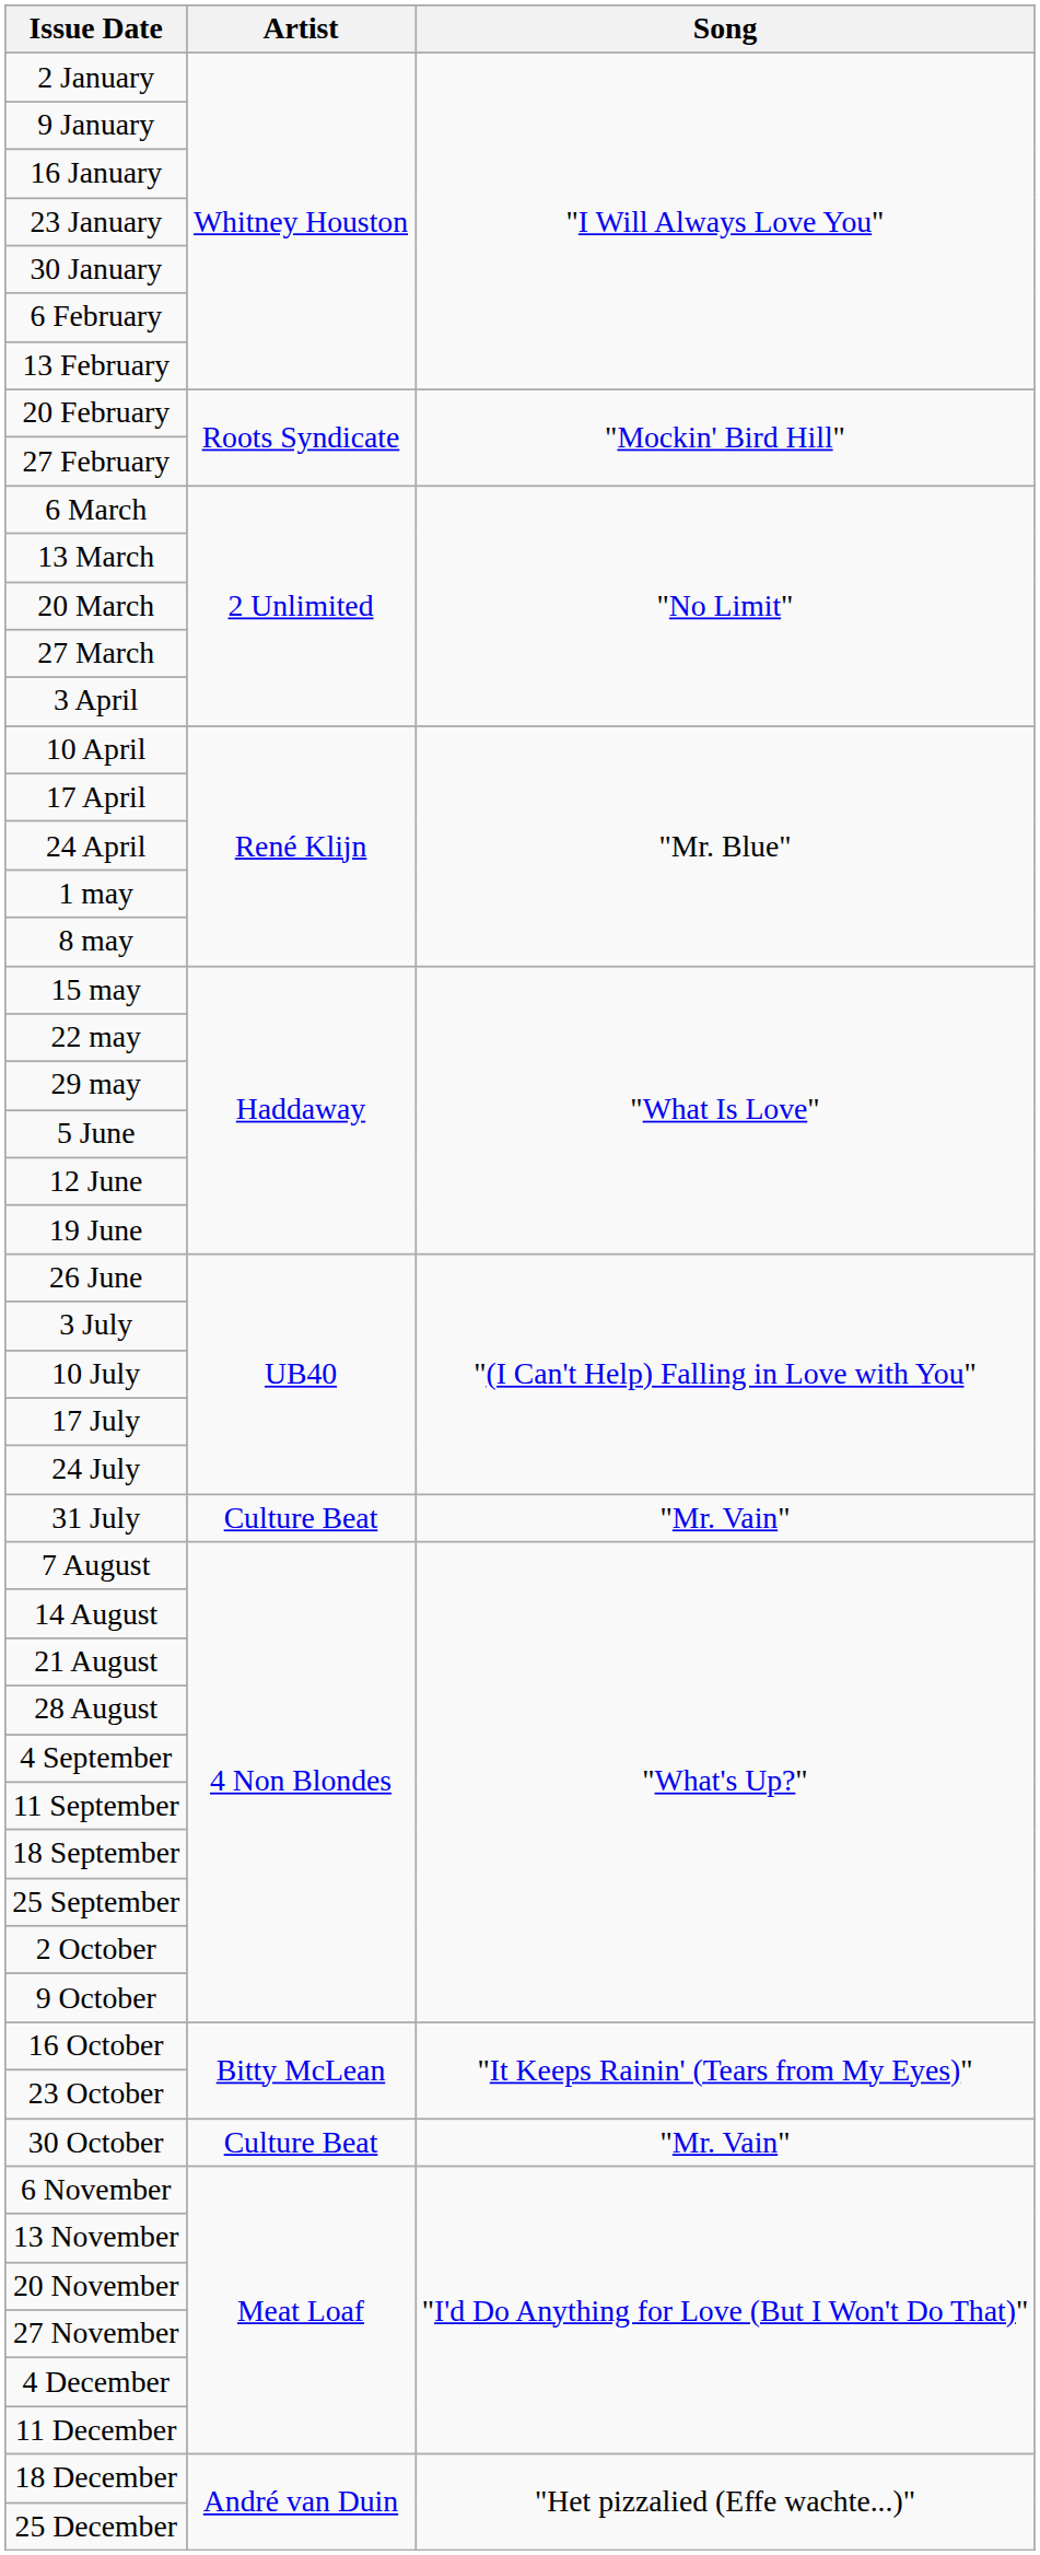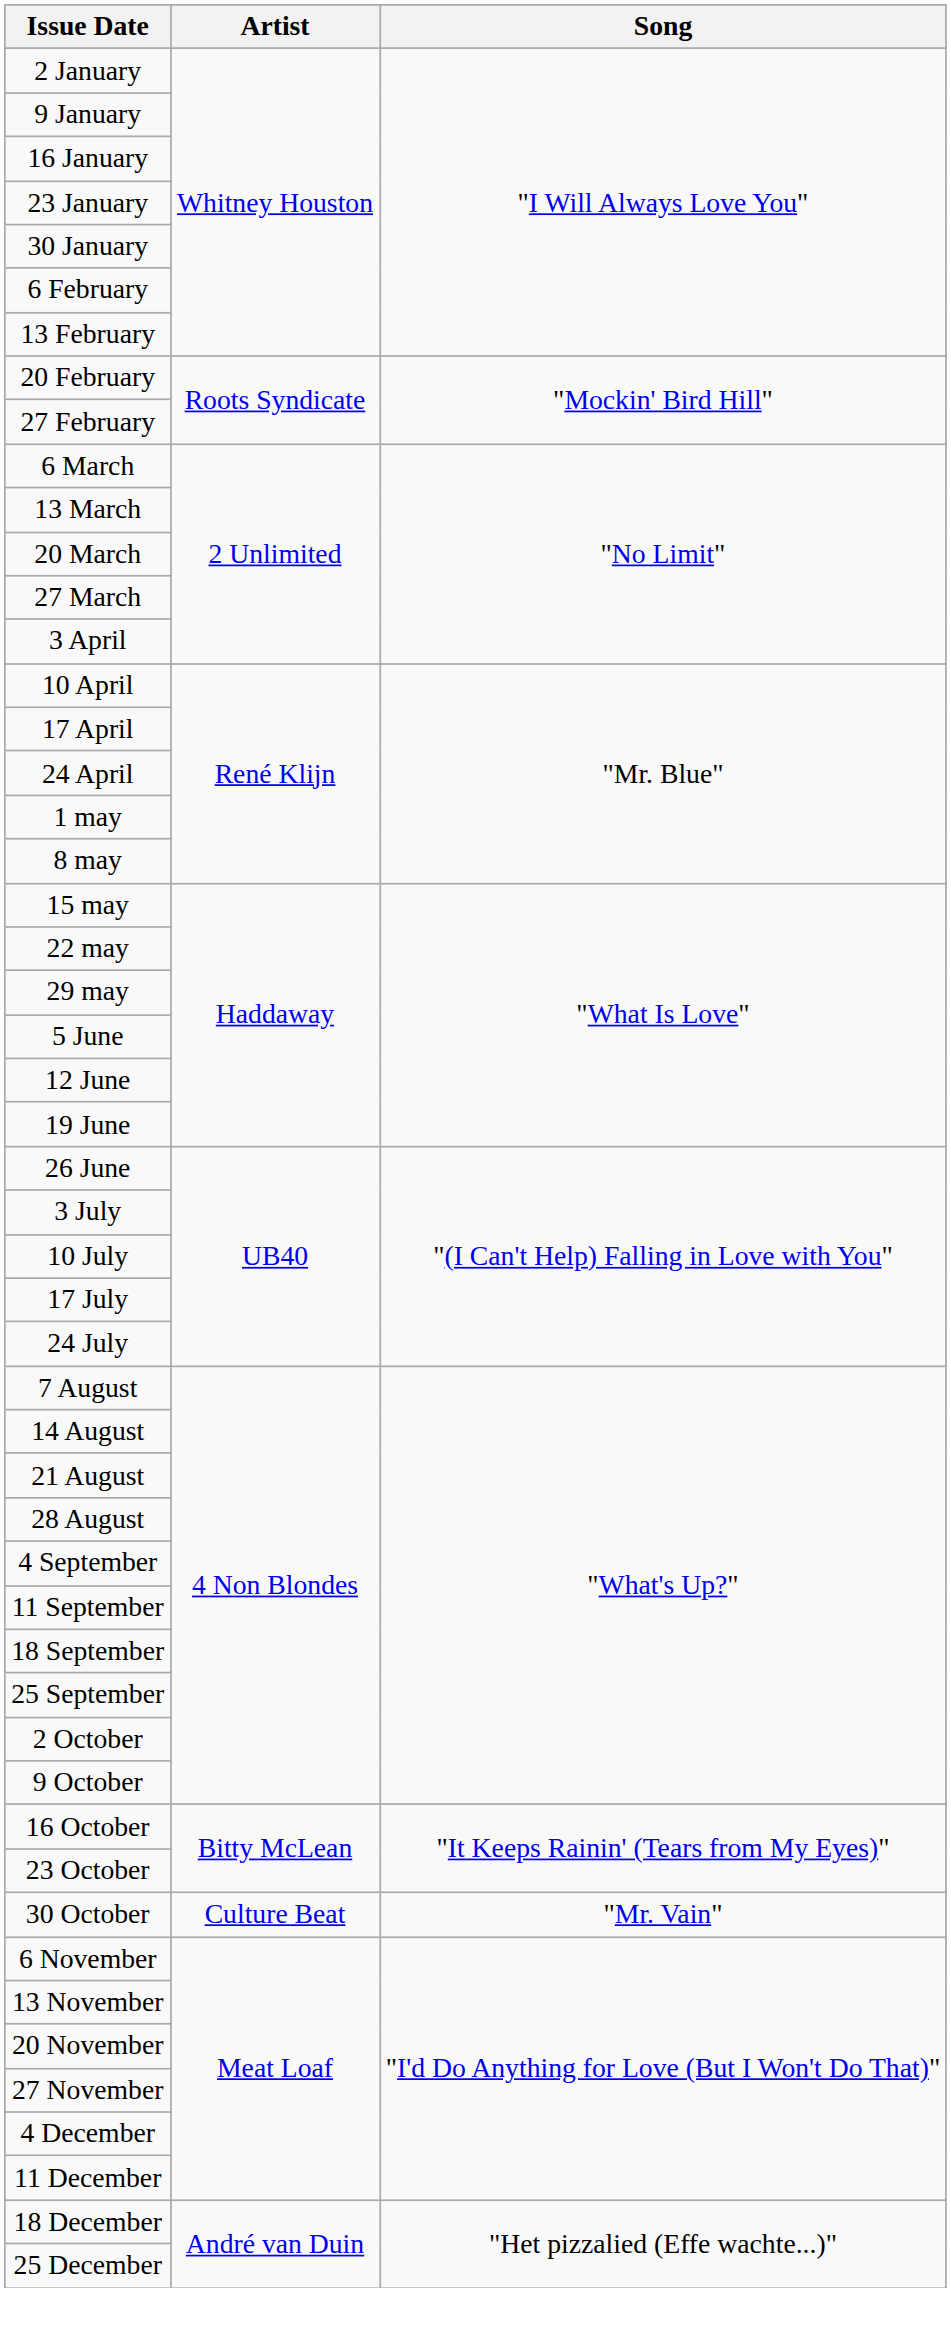- row: 31 July | Culture Beat | "Mr. Vain"
